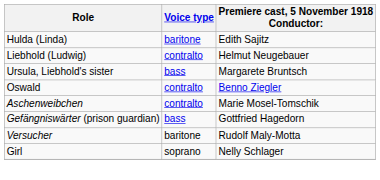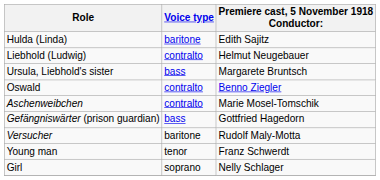+ row: Young man | tenor | Franz Schwerdt
